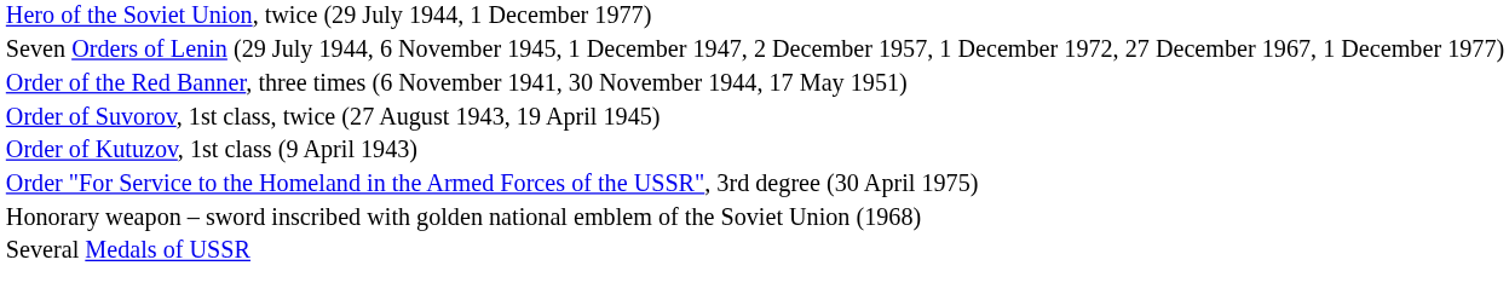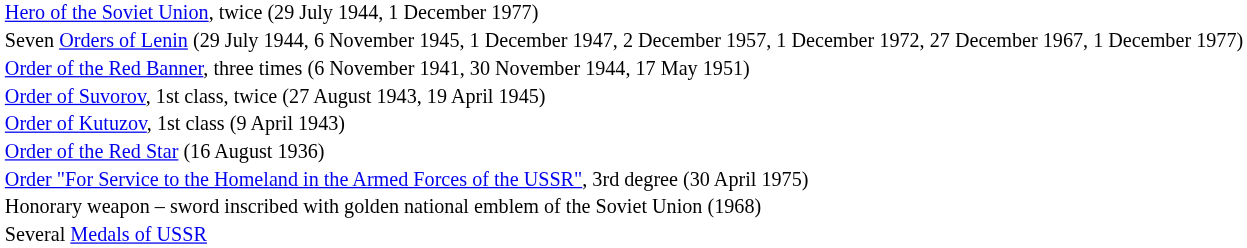+ row: Order of the Red Star (16 August 1936)
